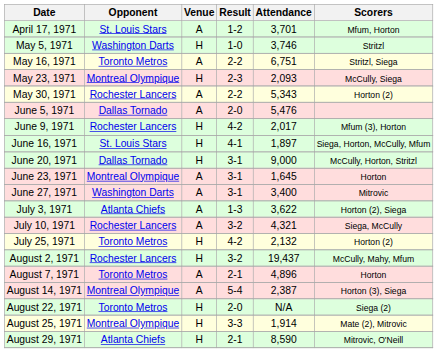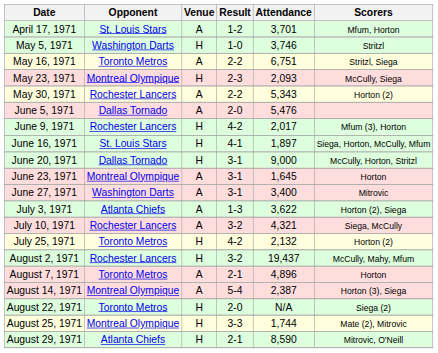August 25, 1971 | Attendance: 1,914 -> 1,744
